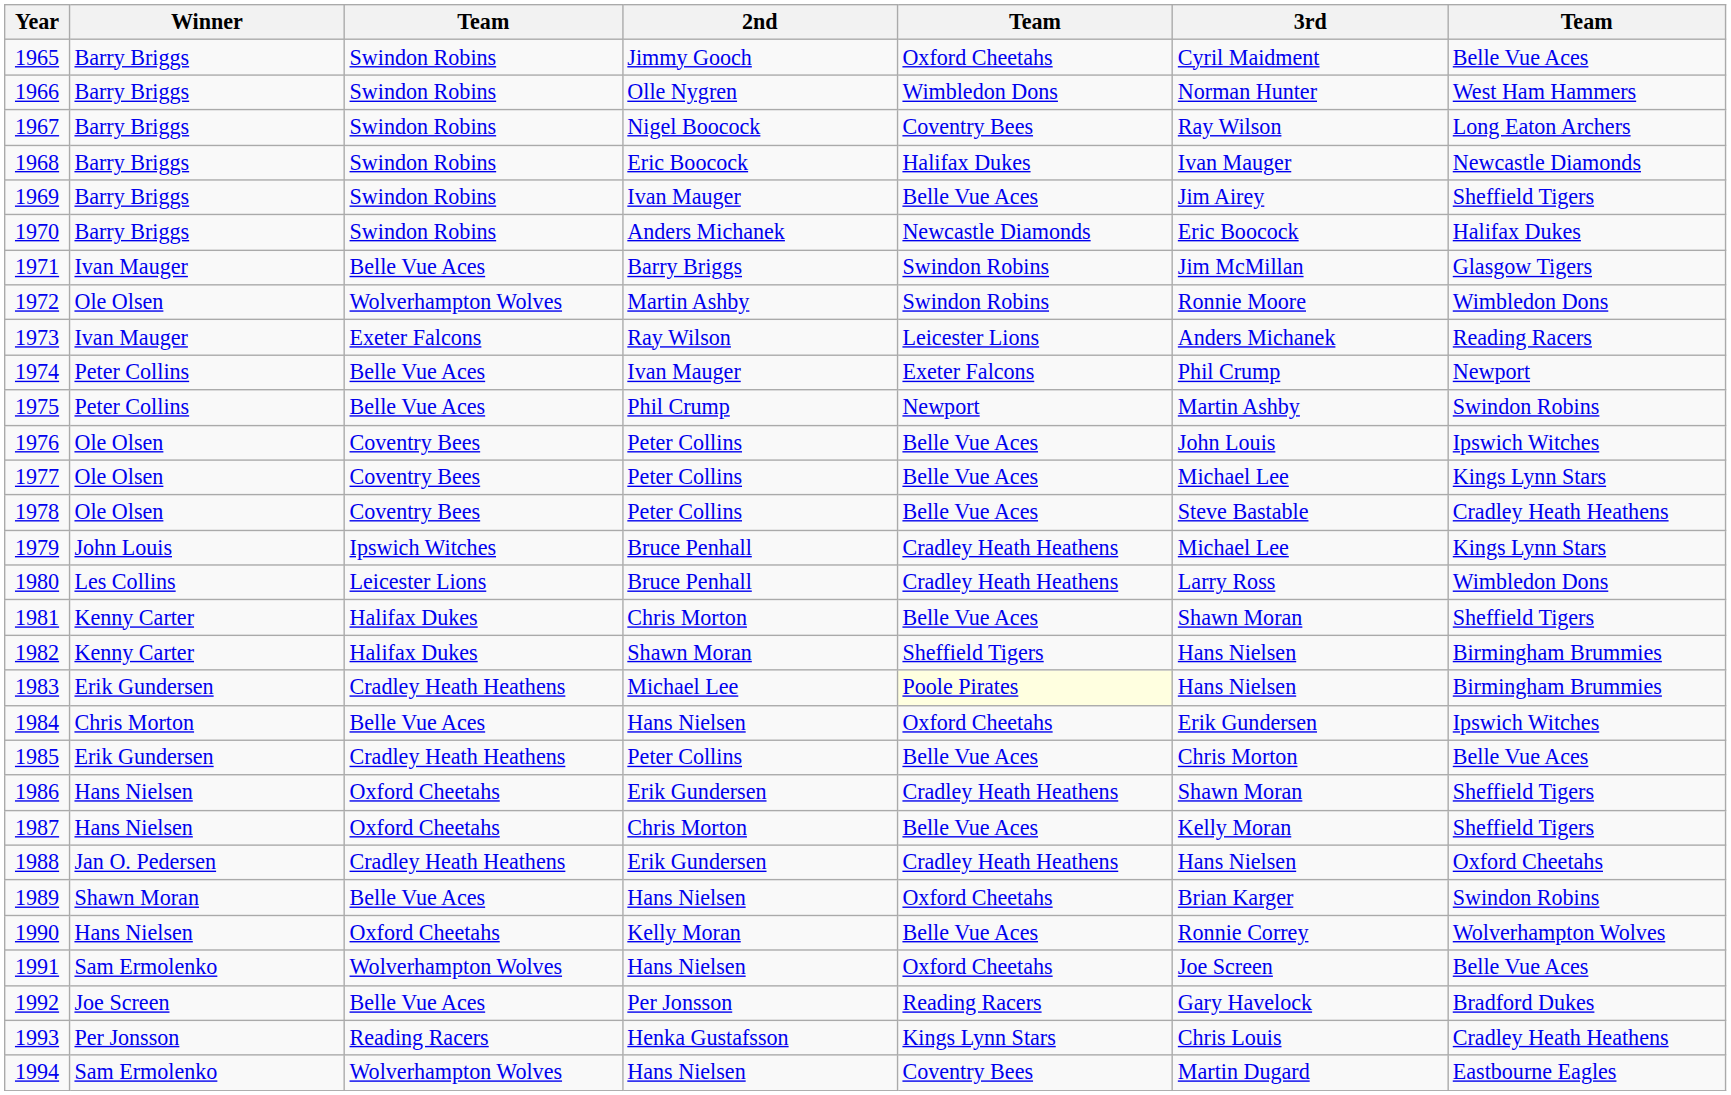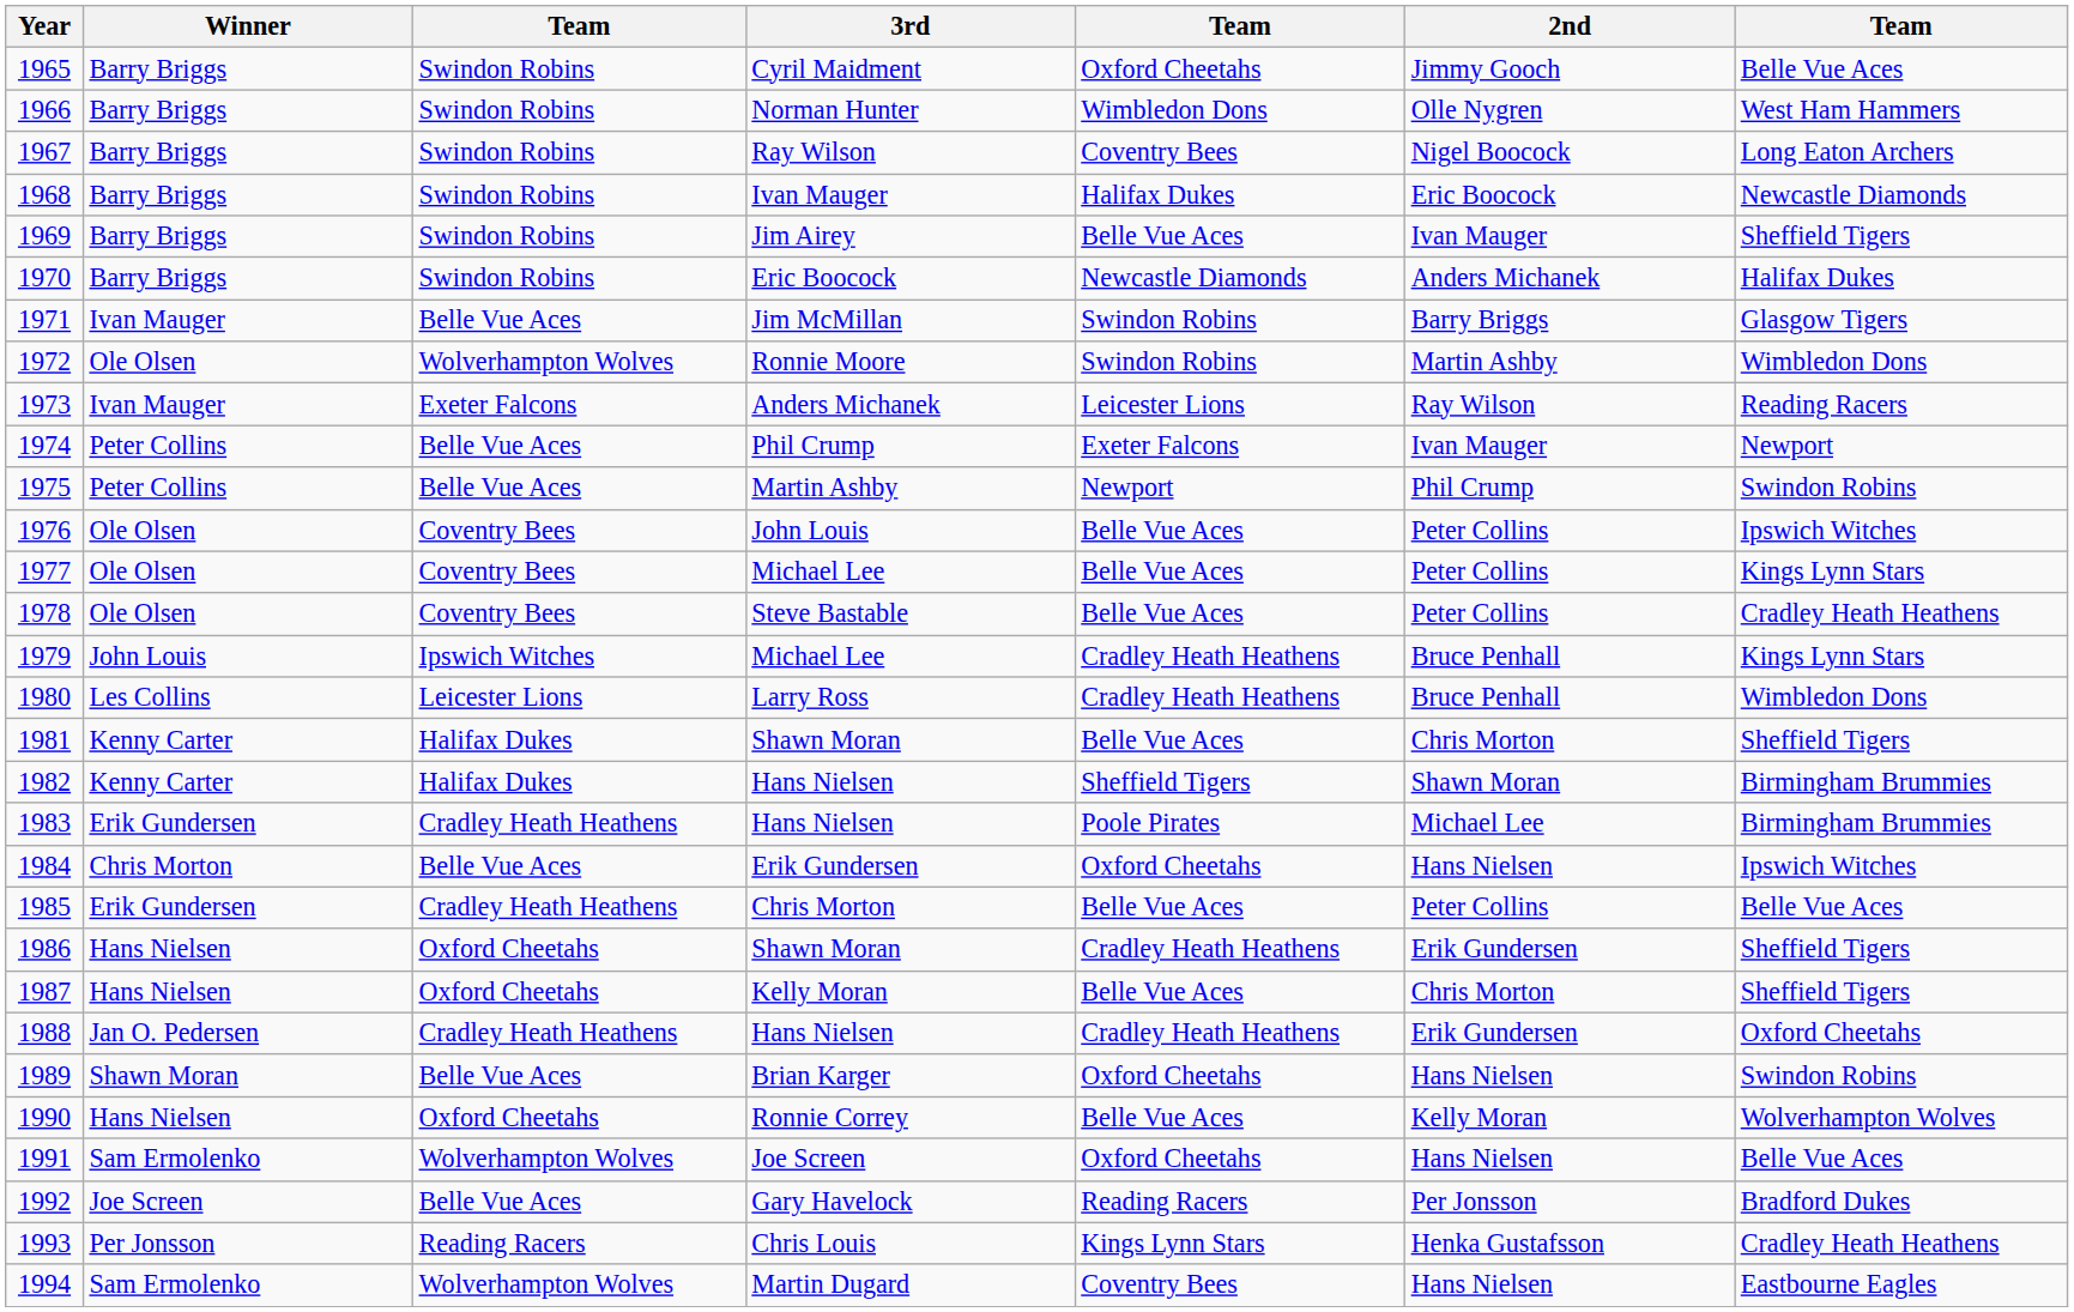columns swapped: 2nd <-> 3rd
1983 | column 5: lightyellow background -> no background
